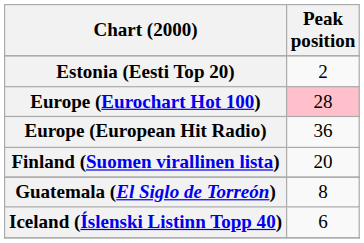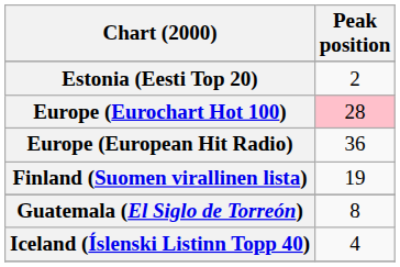Finland (Suomen virallinen lista) | Peak position: 20 -> 19
Iceland (Íslenski Listinn Topp 40) | Peak position: 6 -> 4
